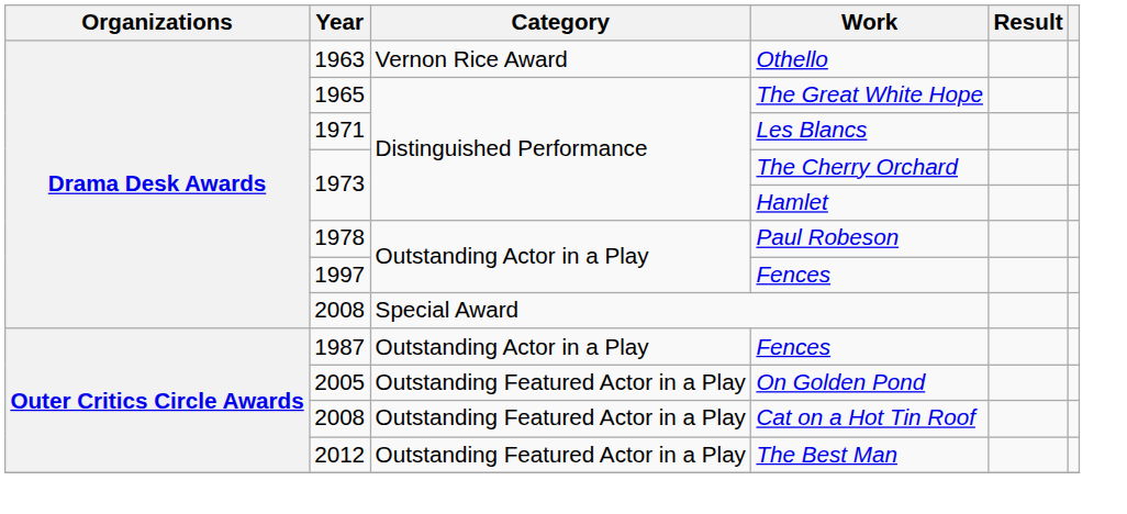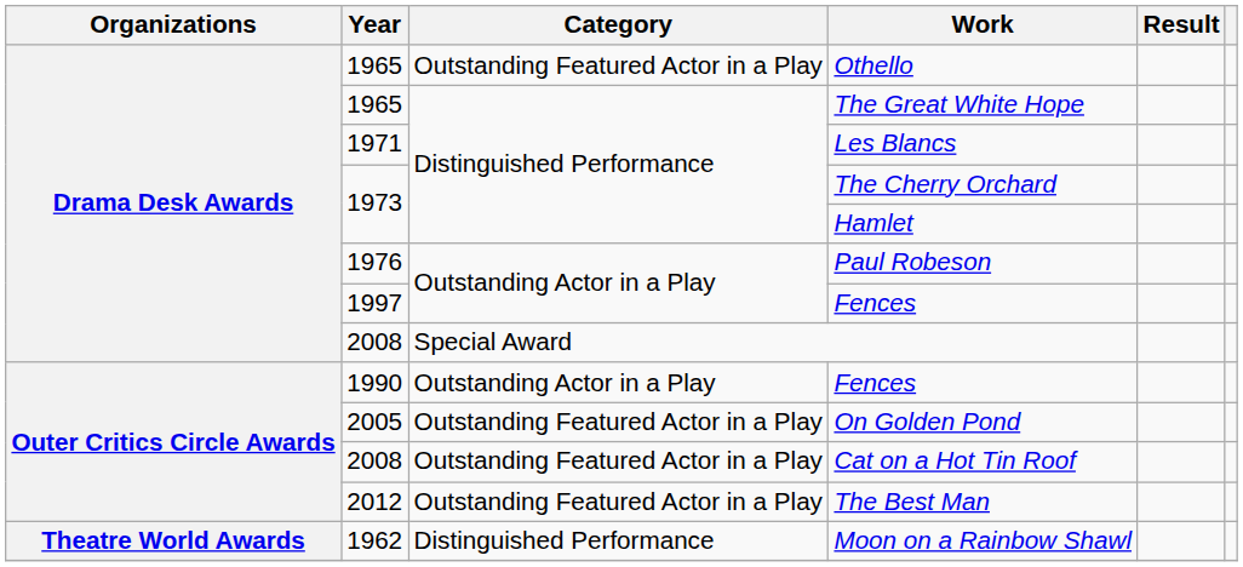Othello | Year: 1963 -> 1965
Othello | Category: Vernon Rice Award -> Outstanding Featured Actor in a Play
Paul Robeson | Year: 1978 -> 1976
Outer Critics Circle Awards / Fences | Year: 1987 -> 1990
+ row: Theatre World Awards | 1962 | Distinguished Performance | Moon on a Rainbow Shawl
